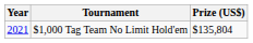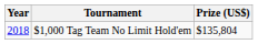$1,000 Tag Team No Limit Hold'em | Year: 2021 -> 2018
